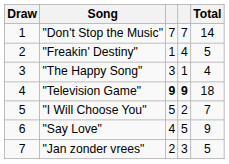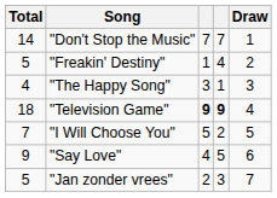columns swapped: Draw <-> Total
